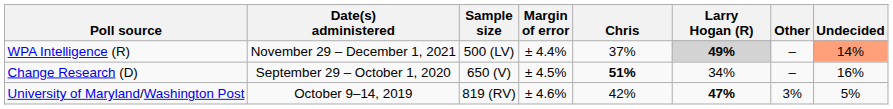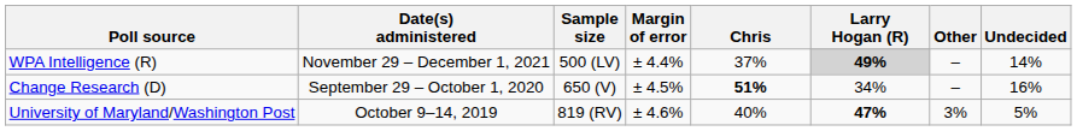WPA Intelligence (R) | Undecided: lightsalmon background -> no background
University of Maryland/Washington Post | Chris: 42% -> 40%
